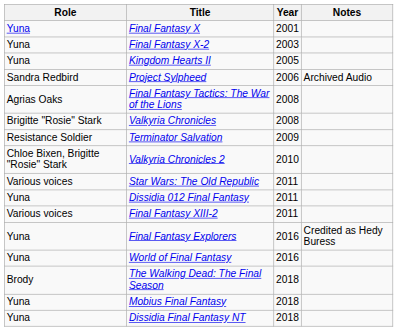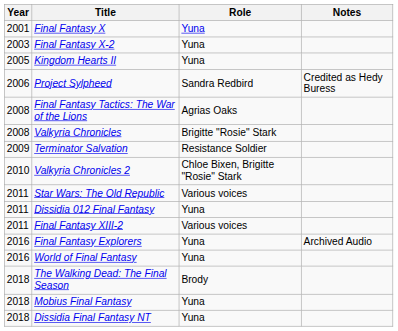columns swapped: Year <-> Role
Project Sylpheed | Notes: Archived Audio -> Credited as Hedy Buress
Final Fantasy Explorers | Notes: Credited as Hedy Buress -> Archived Audio
